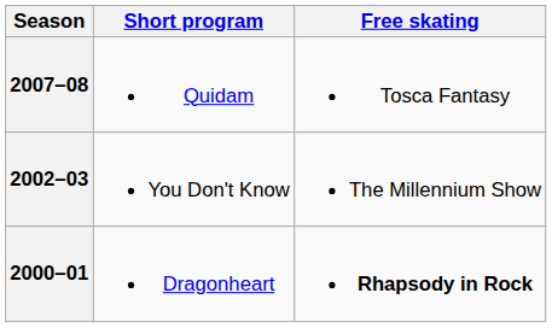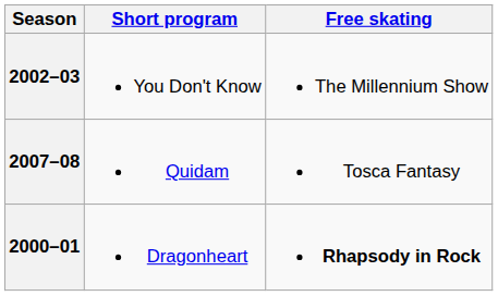rows swapped: 2007–08 <-> 2002–03
